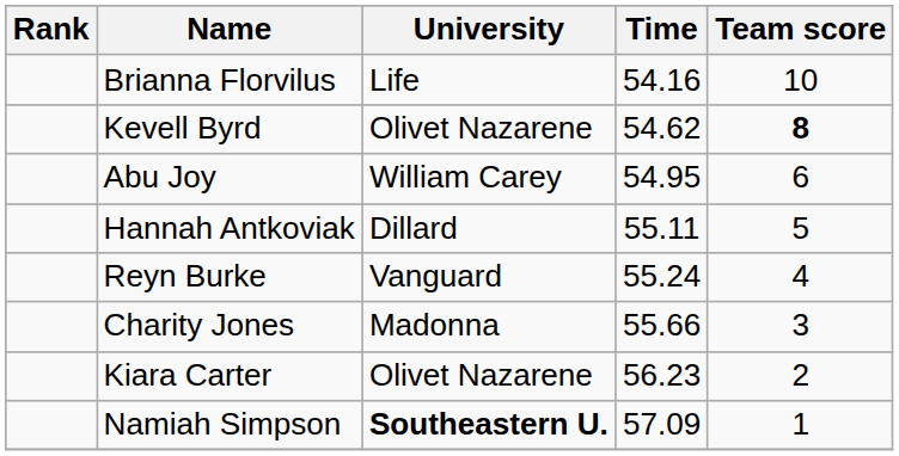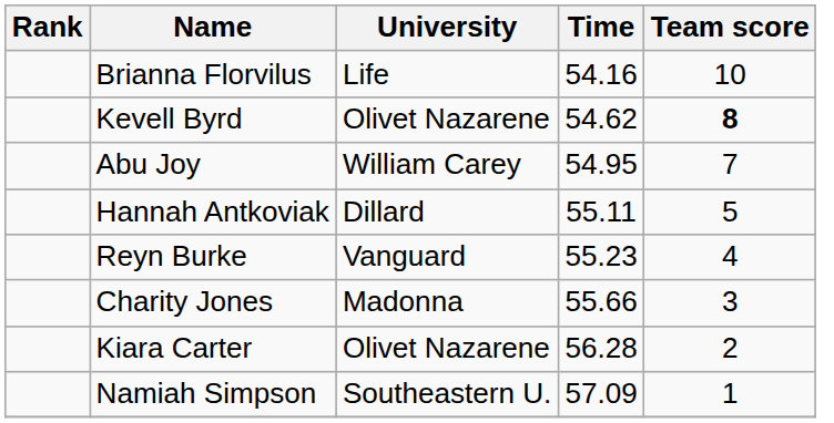Abu Joy | Team score: 6 -> 7
Reyn Burke | Time: 55.24 -> 55.23
Kiara Carter | Time: 56.23 -> 56.28
Namiah Simpson | University: bold -> normal
